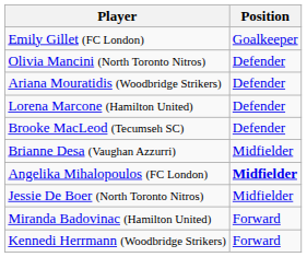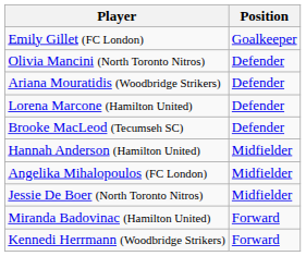+ row: Hannah Anderson (Hamilton United) | Midfielder
- row: Brianne Desa (Vaughan Azzurri) | Midfielder
Angelika Mihalopoulos (FC London) | Position: bold -> normal
